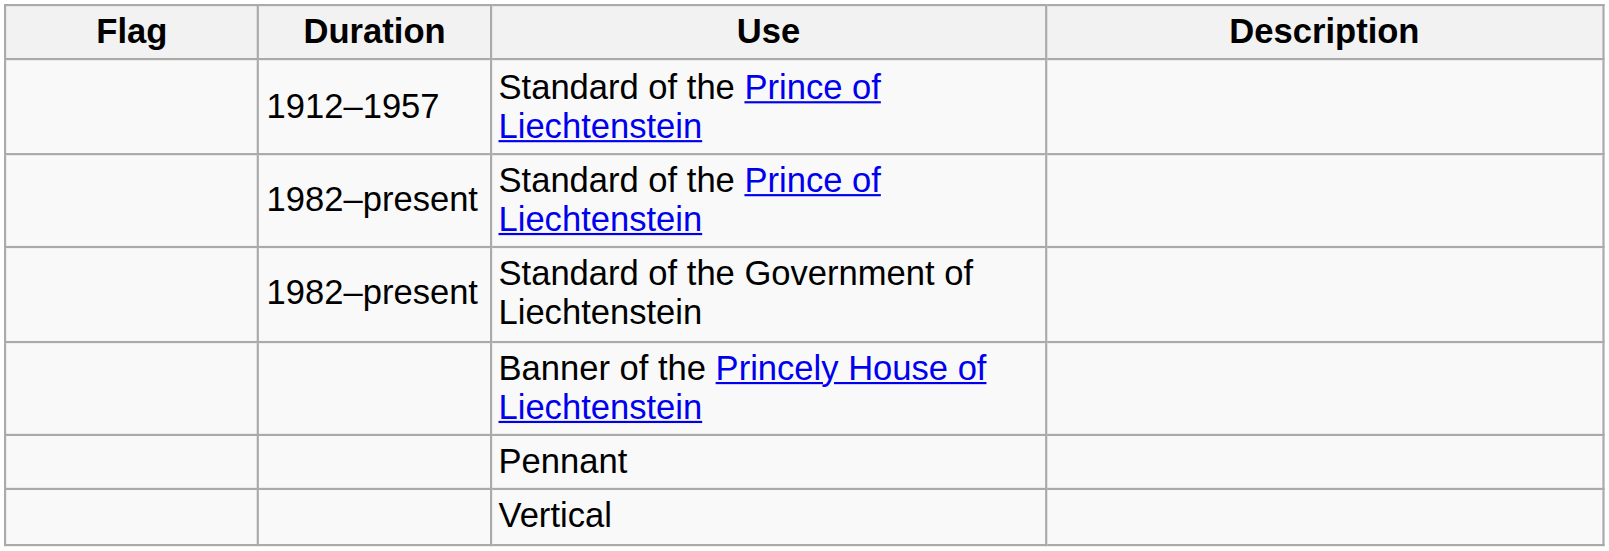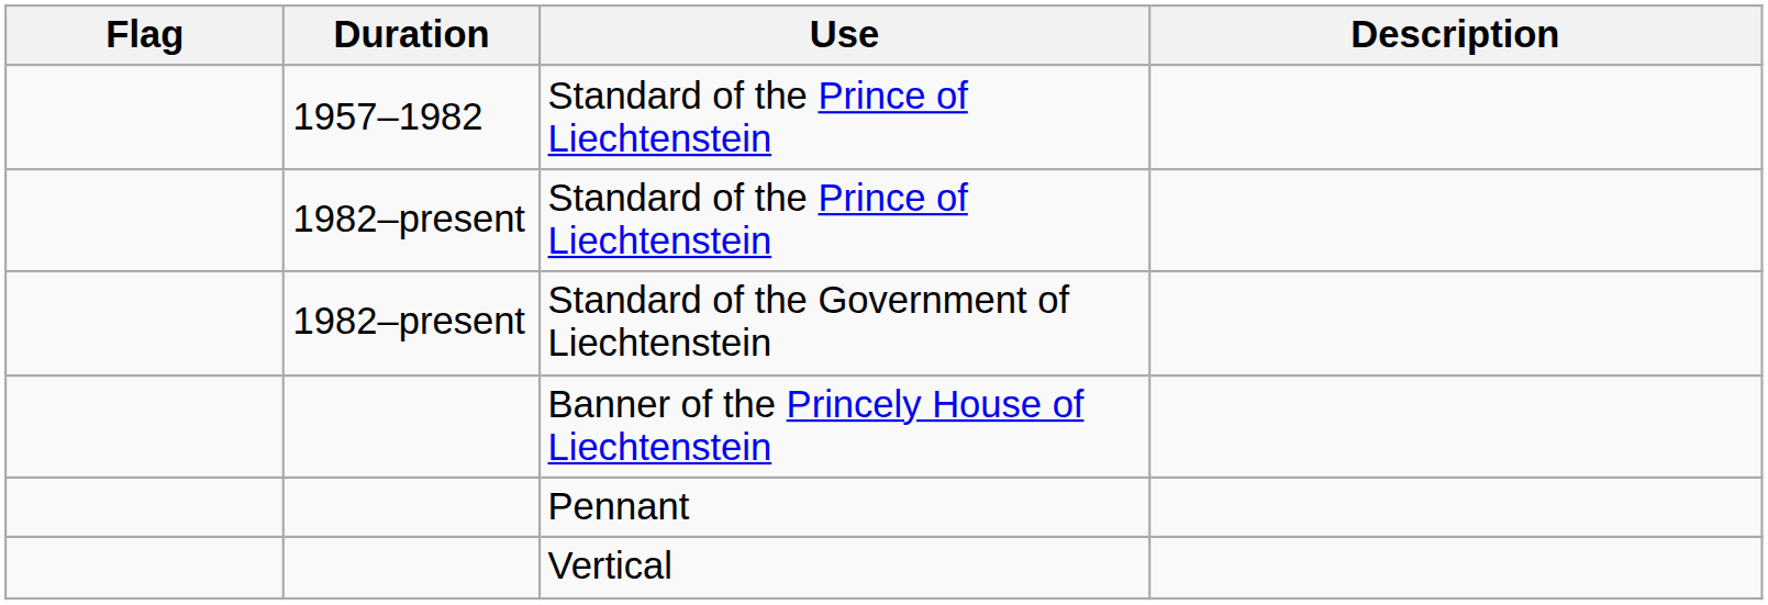- row: 1912–1957 | Standard of the Prince of Liechtenstein
+ row: 1957–1982 | Standard of the Prince of Liechtenstein
